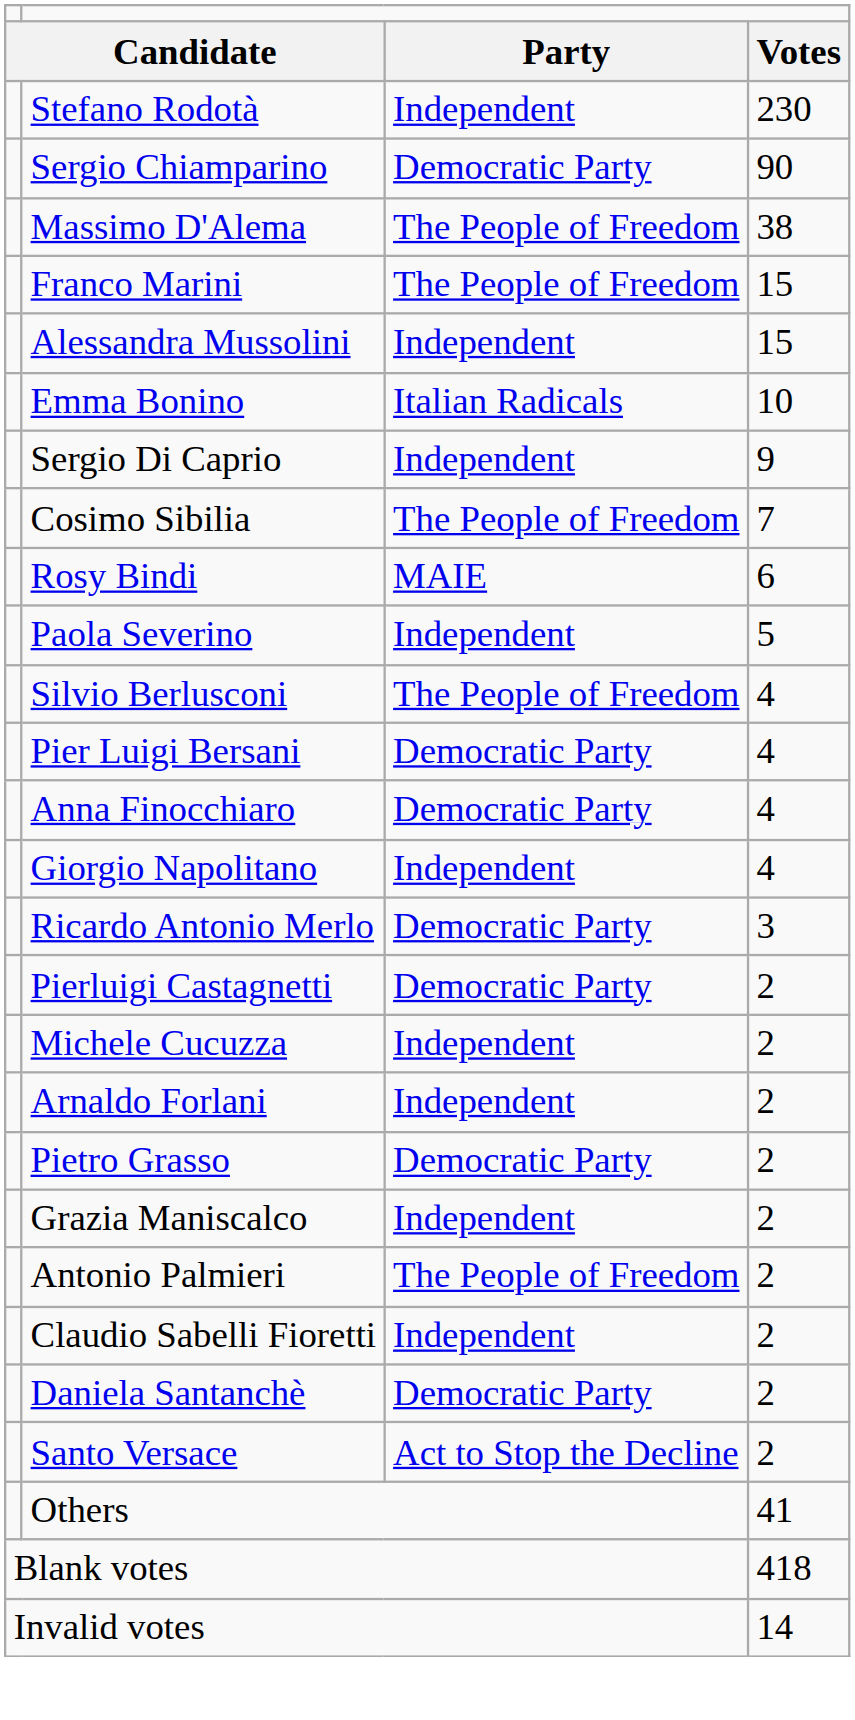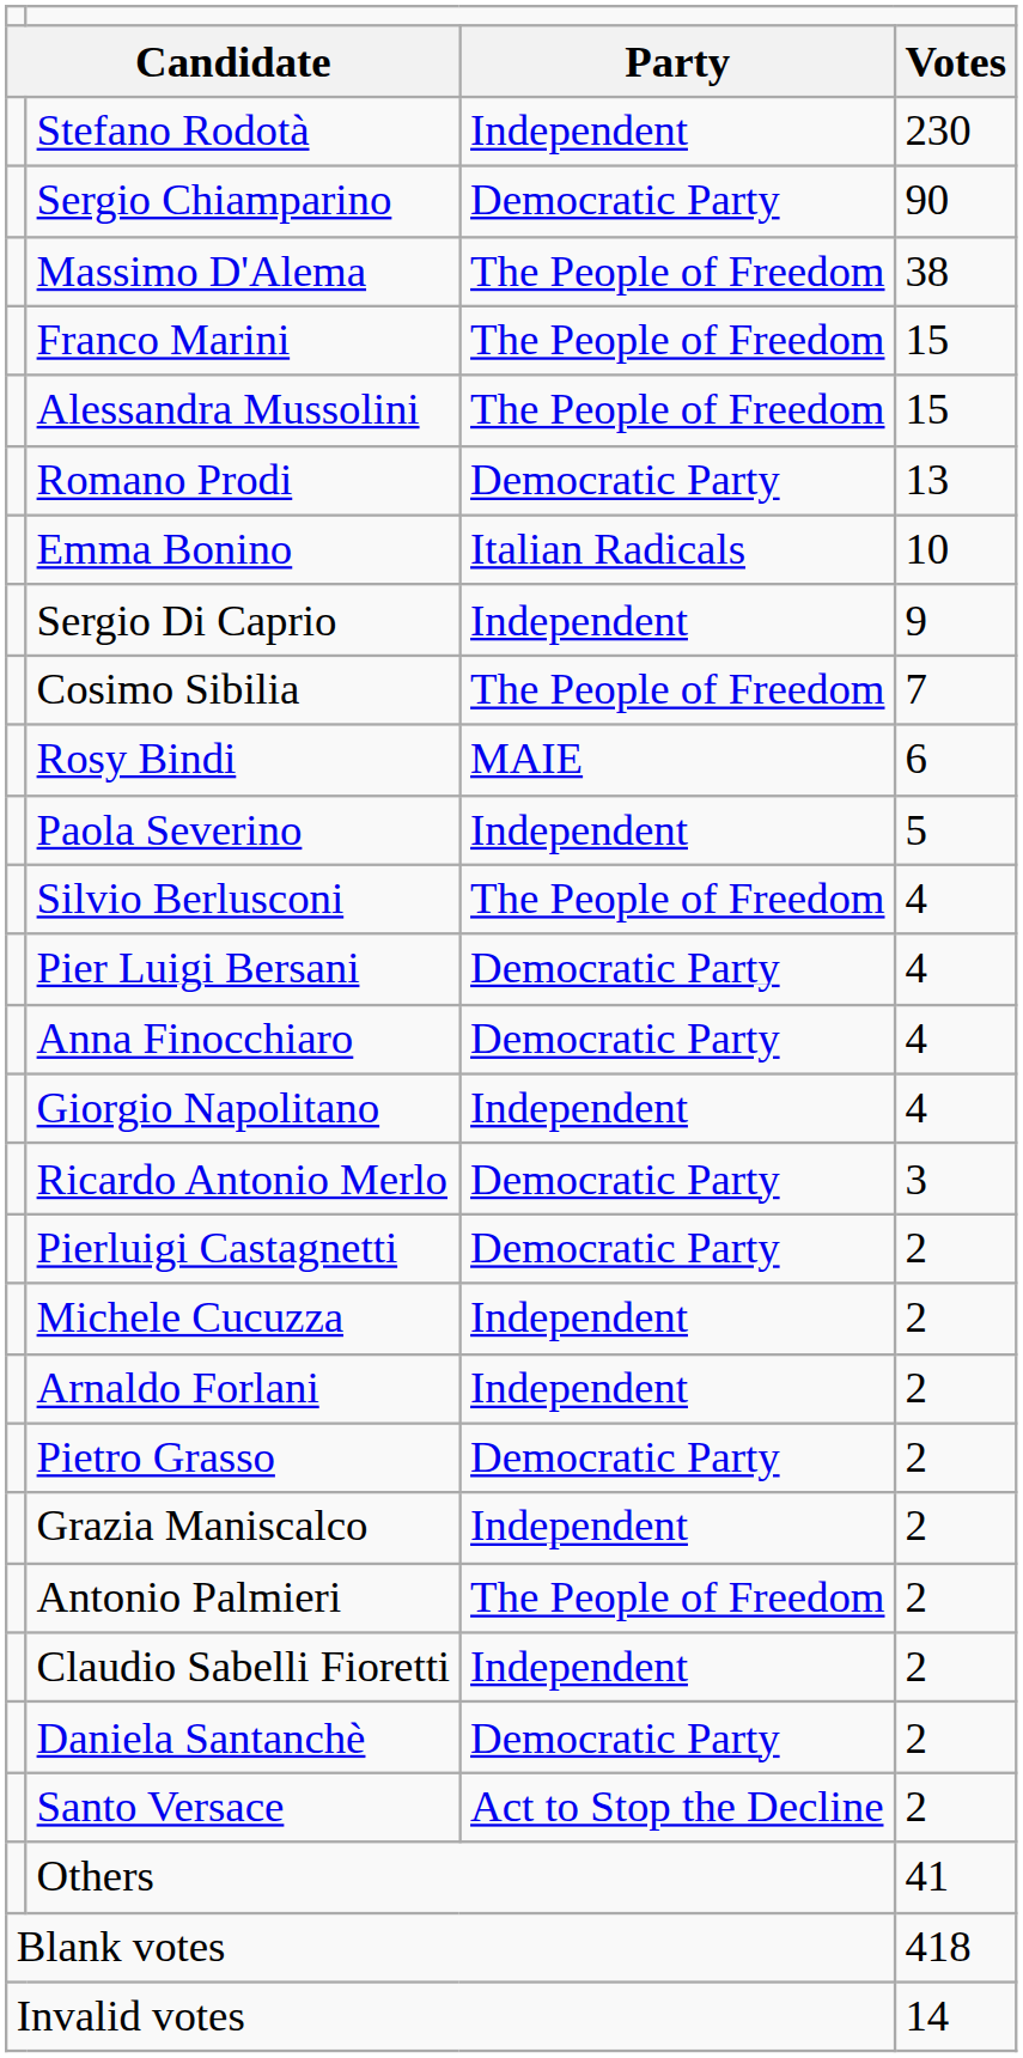Alessandra Mussolini | column 3: Independent -> The People of Freedom
+ row: Romano Prodi | Democratic Party | 13
